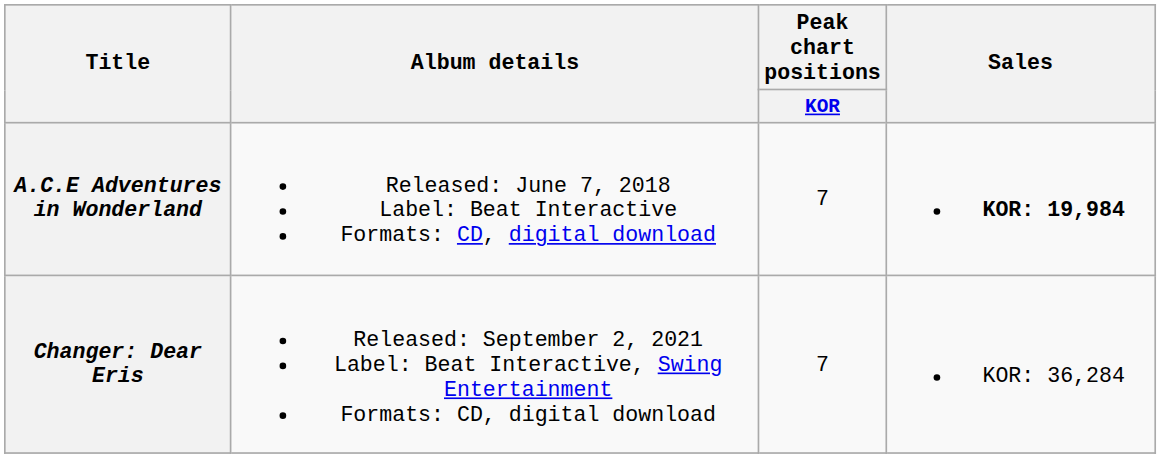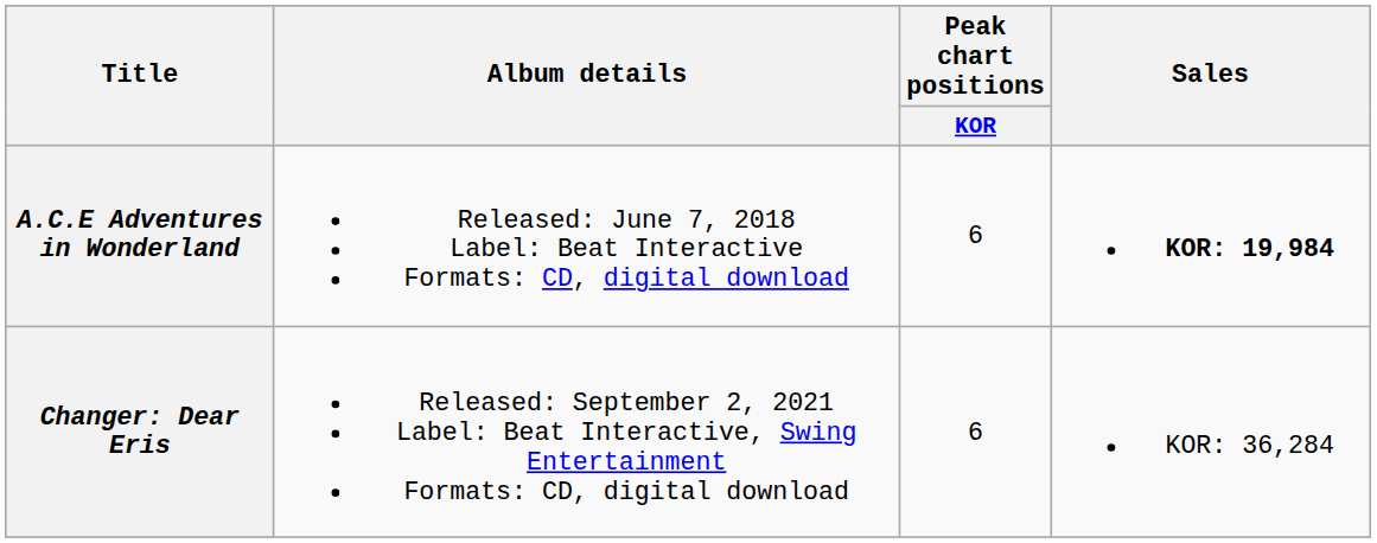A.C.E Adventures in Wonderland | Peak chart positions / KOR: 7 -> 6
Changer: Dear Eris | Peak chart positions / KOR: 7 -> 6
